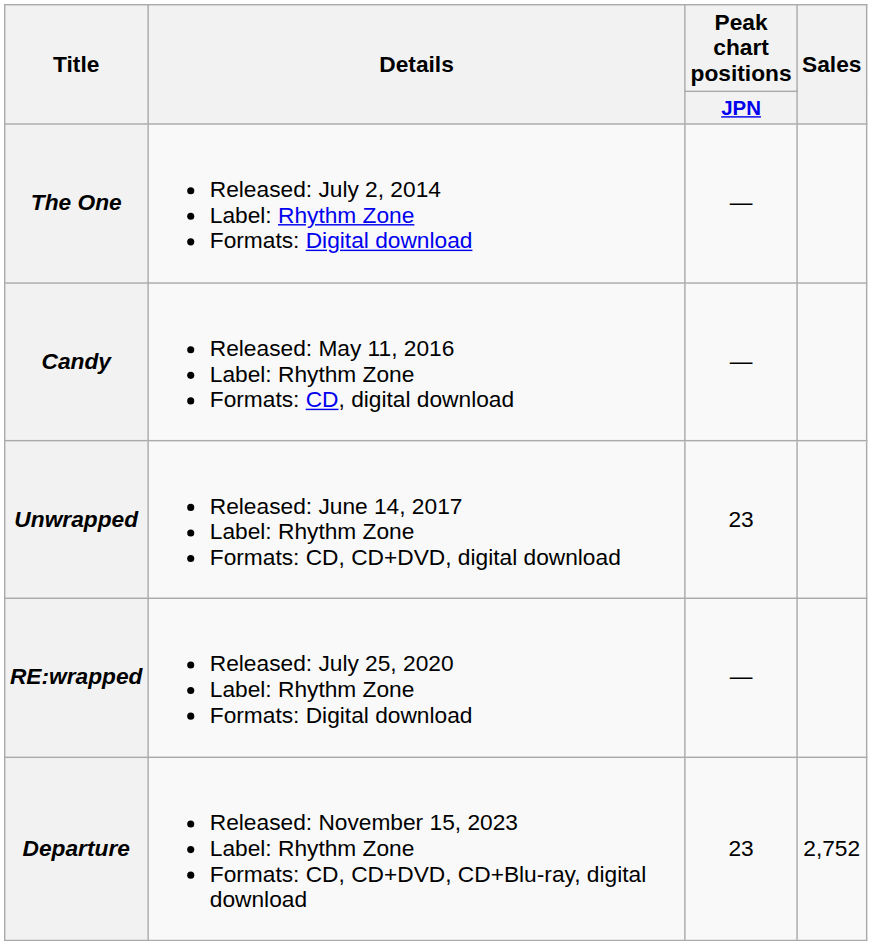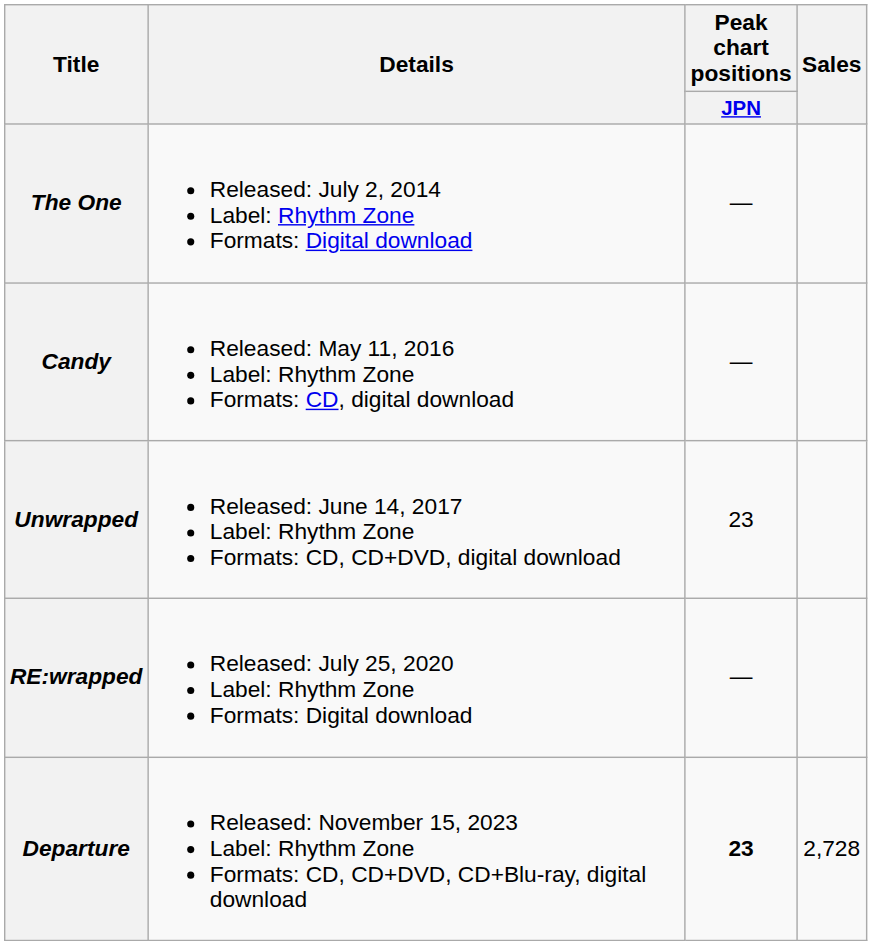Departure | Peak chart positions / JPN: normal -> bold
Departure | Sales: 2,752 -> 2,728
